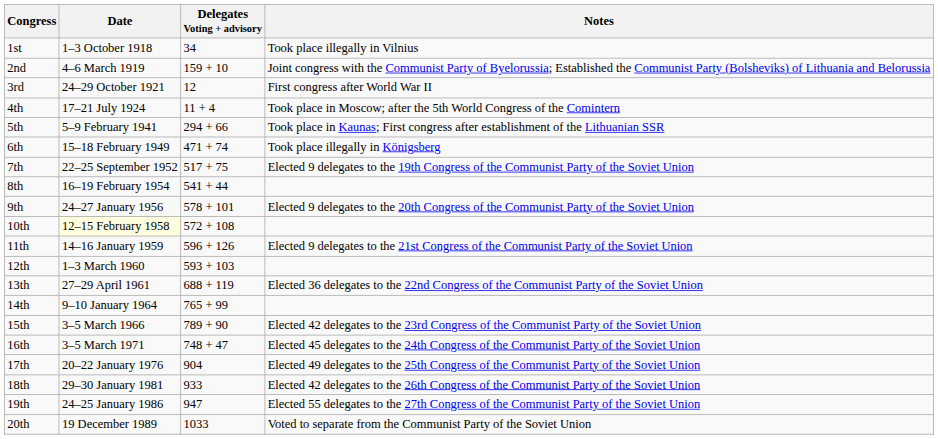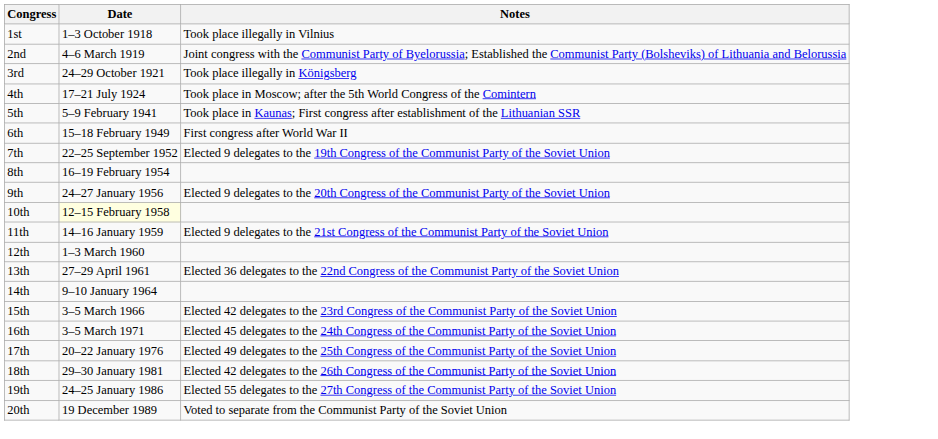- column: Delegates Voting + advisory | 34 | 159 + 10 | 12 | 11 + 4 | 294 + 66 | 471 + 74 | 517 + 75 | 541 + 44 | 578 + 101 | 572 + 108 | 596 + 126 | 593 + 103 | 688 + 119 | 765 + 99 | 789 + 90 | 748 + 47 | 904 | 933 | 947 | 1033
3rd | Notes: First congress after World War II -> Took place illegally in Königsberg
6th | Notes: Took place illegally in Königsberg -> First congress after World War II
